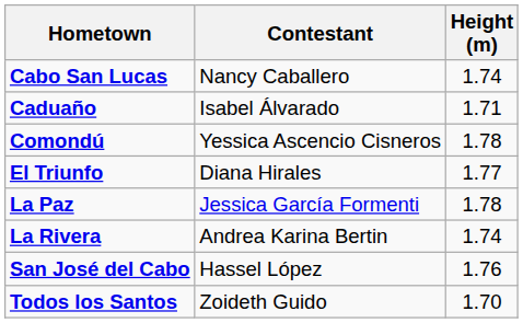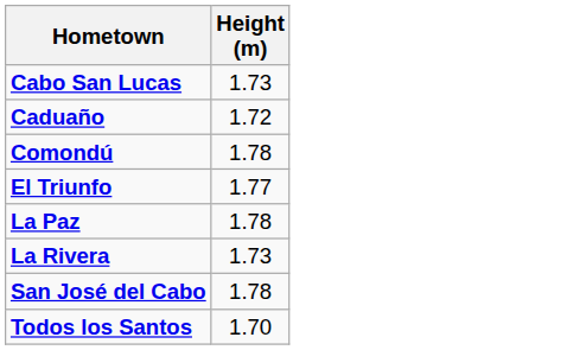- column: Contestant | Nancy Caballero | Isabel Álvarado | Yessica Ascencio Cisneros | Diana Hirales | Jessica García Formenti | Andrea Karina Bertin | Hassel López | Zoideth Guido
Cabo San Lucas | Height (m): 1.74 -> 1.73
Caduaño | Height (m): 1.71 -> 1.72
La Rivera | Height (m): 1.74 -> 1.73
San José del Cabo | Height (m): 1.76 -> 1.78
